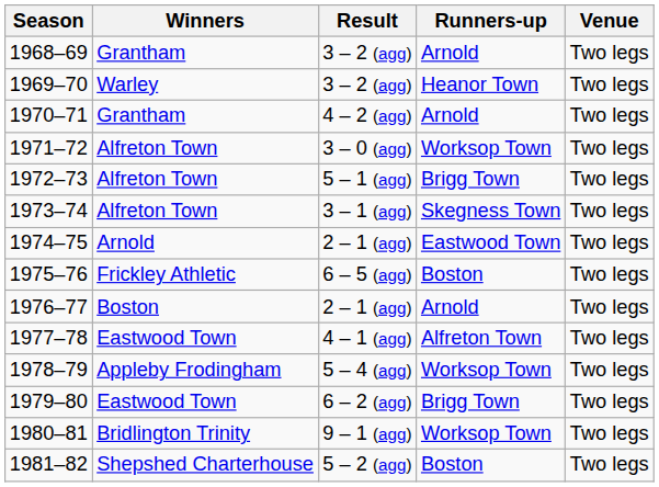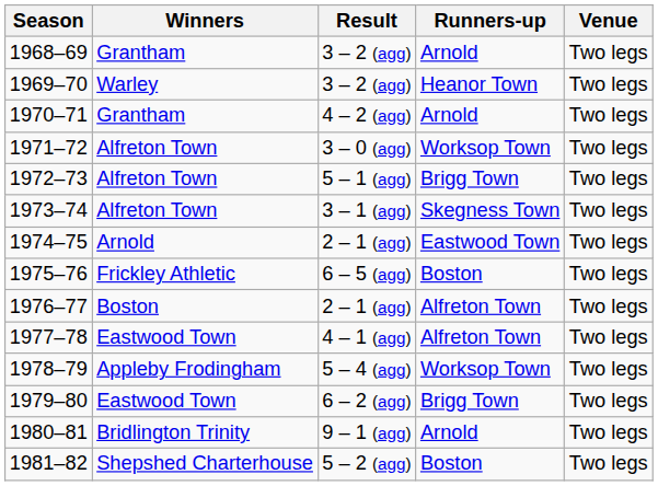1976–77 | Runners-up: Arnold -> Alfreton Town
1980–81 | Runners-up: Worksop Town -> Arnold
